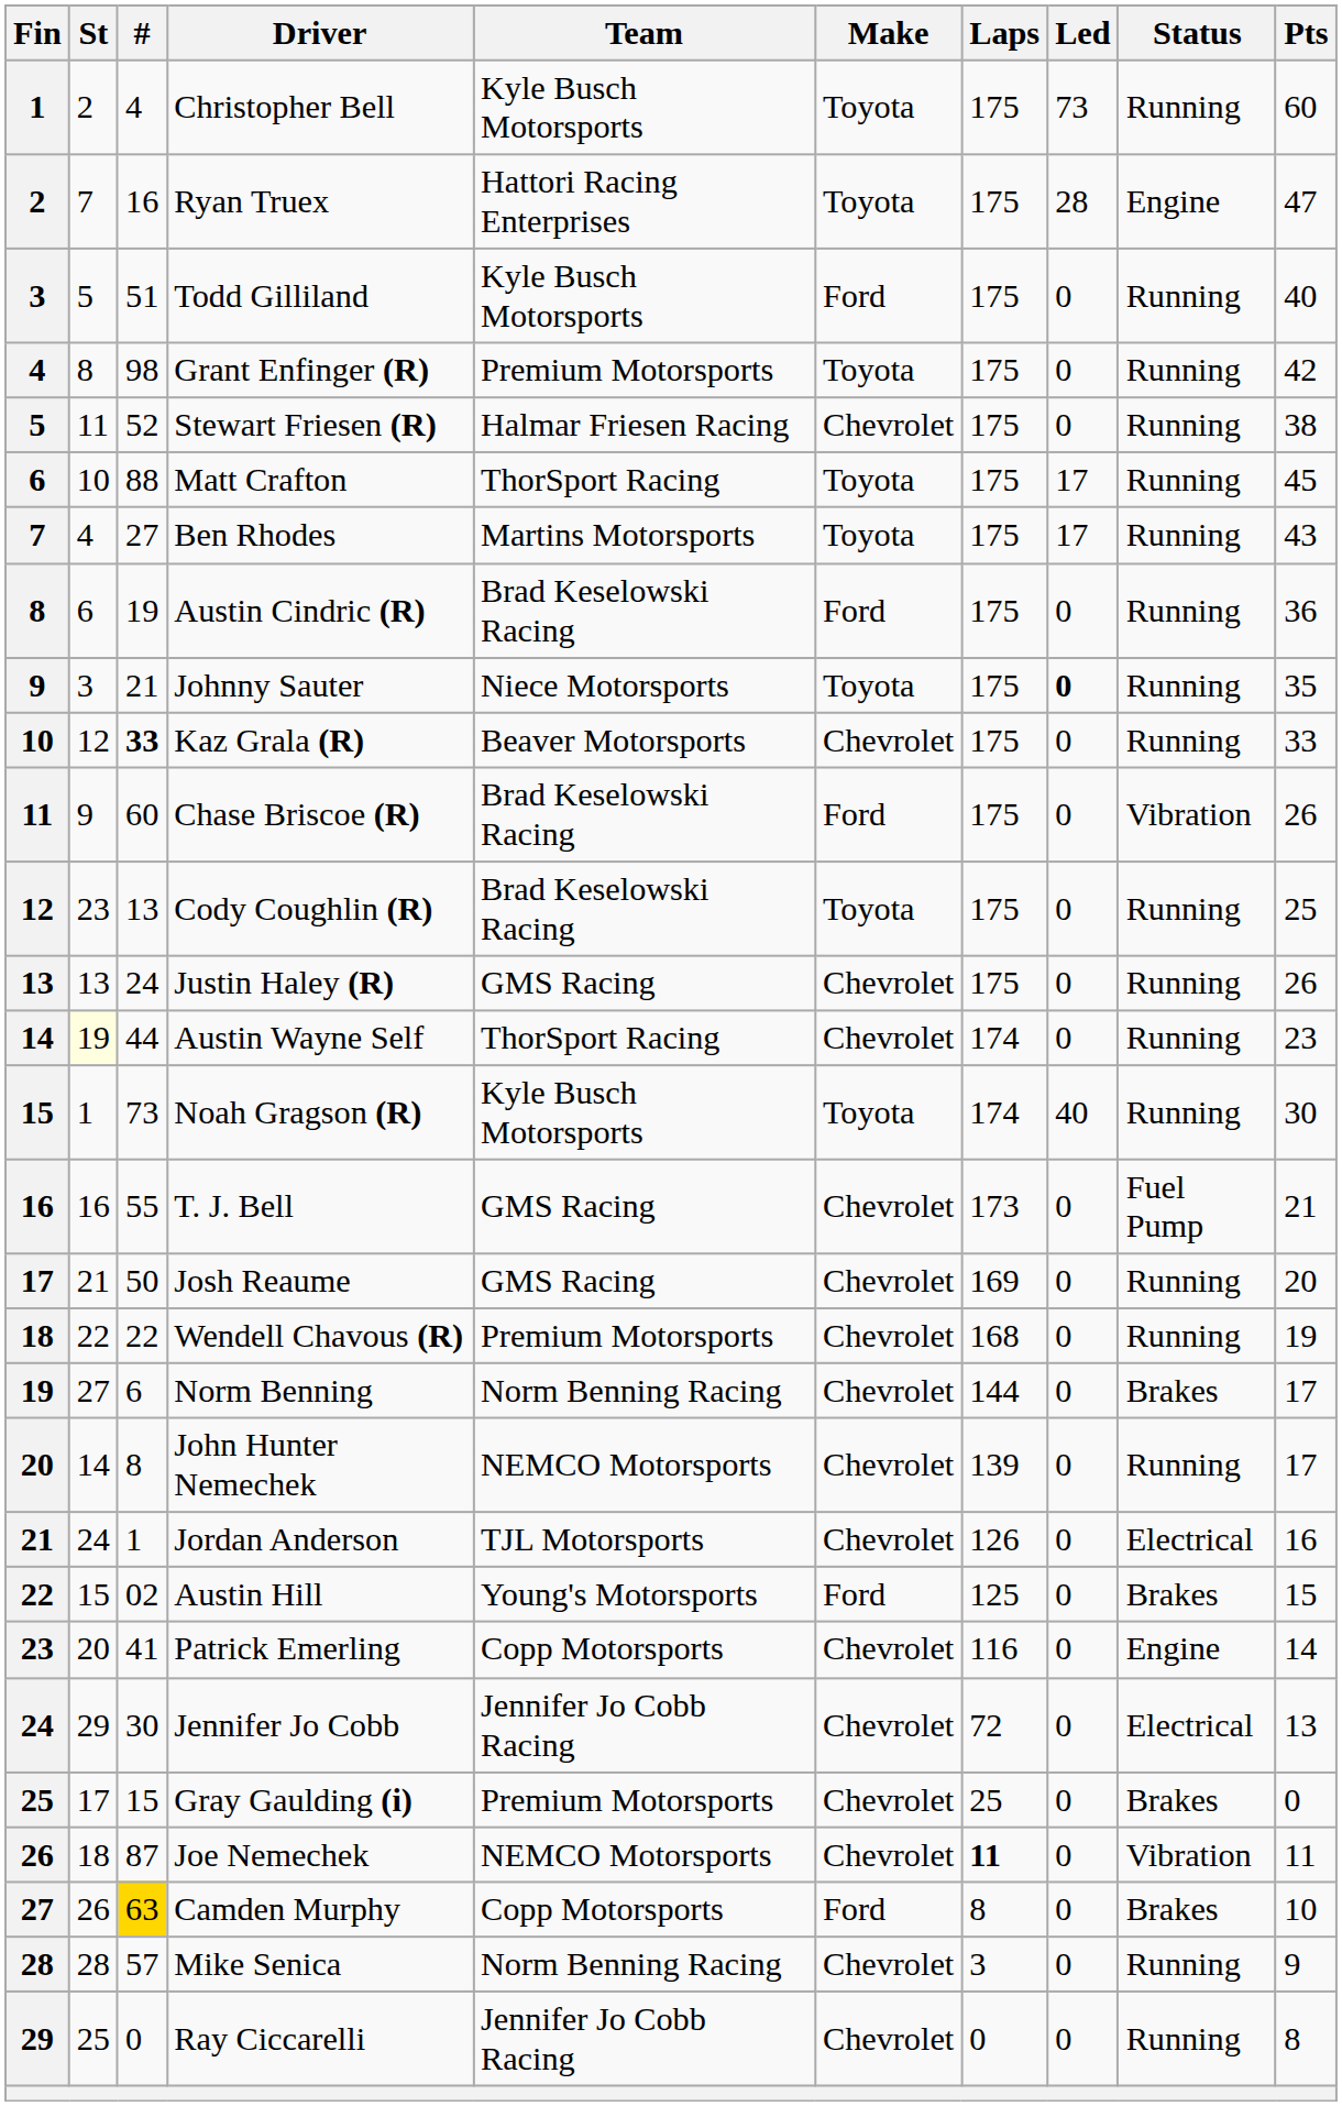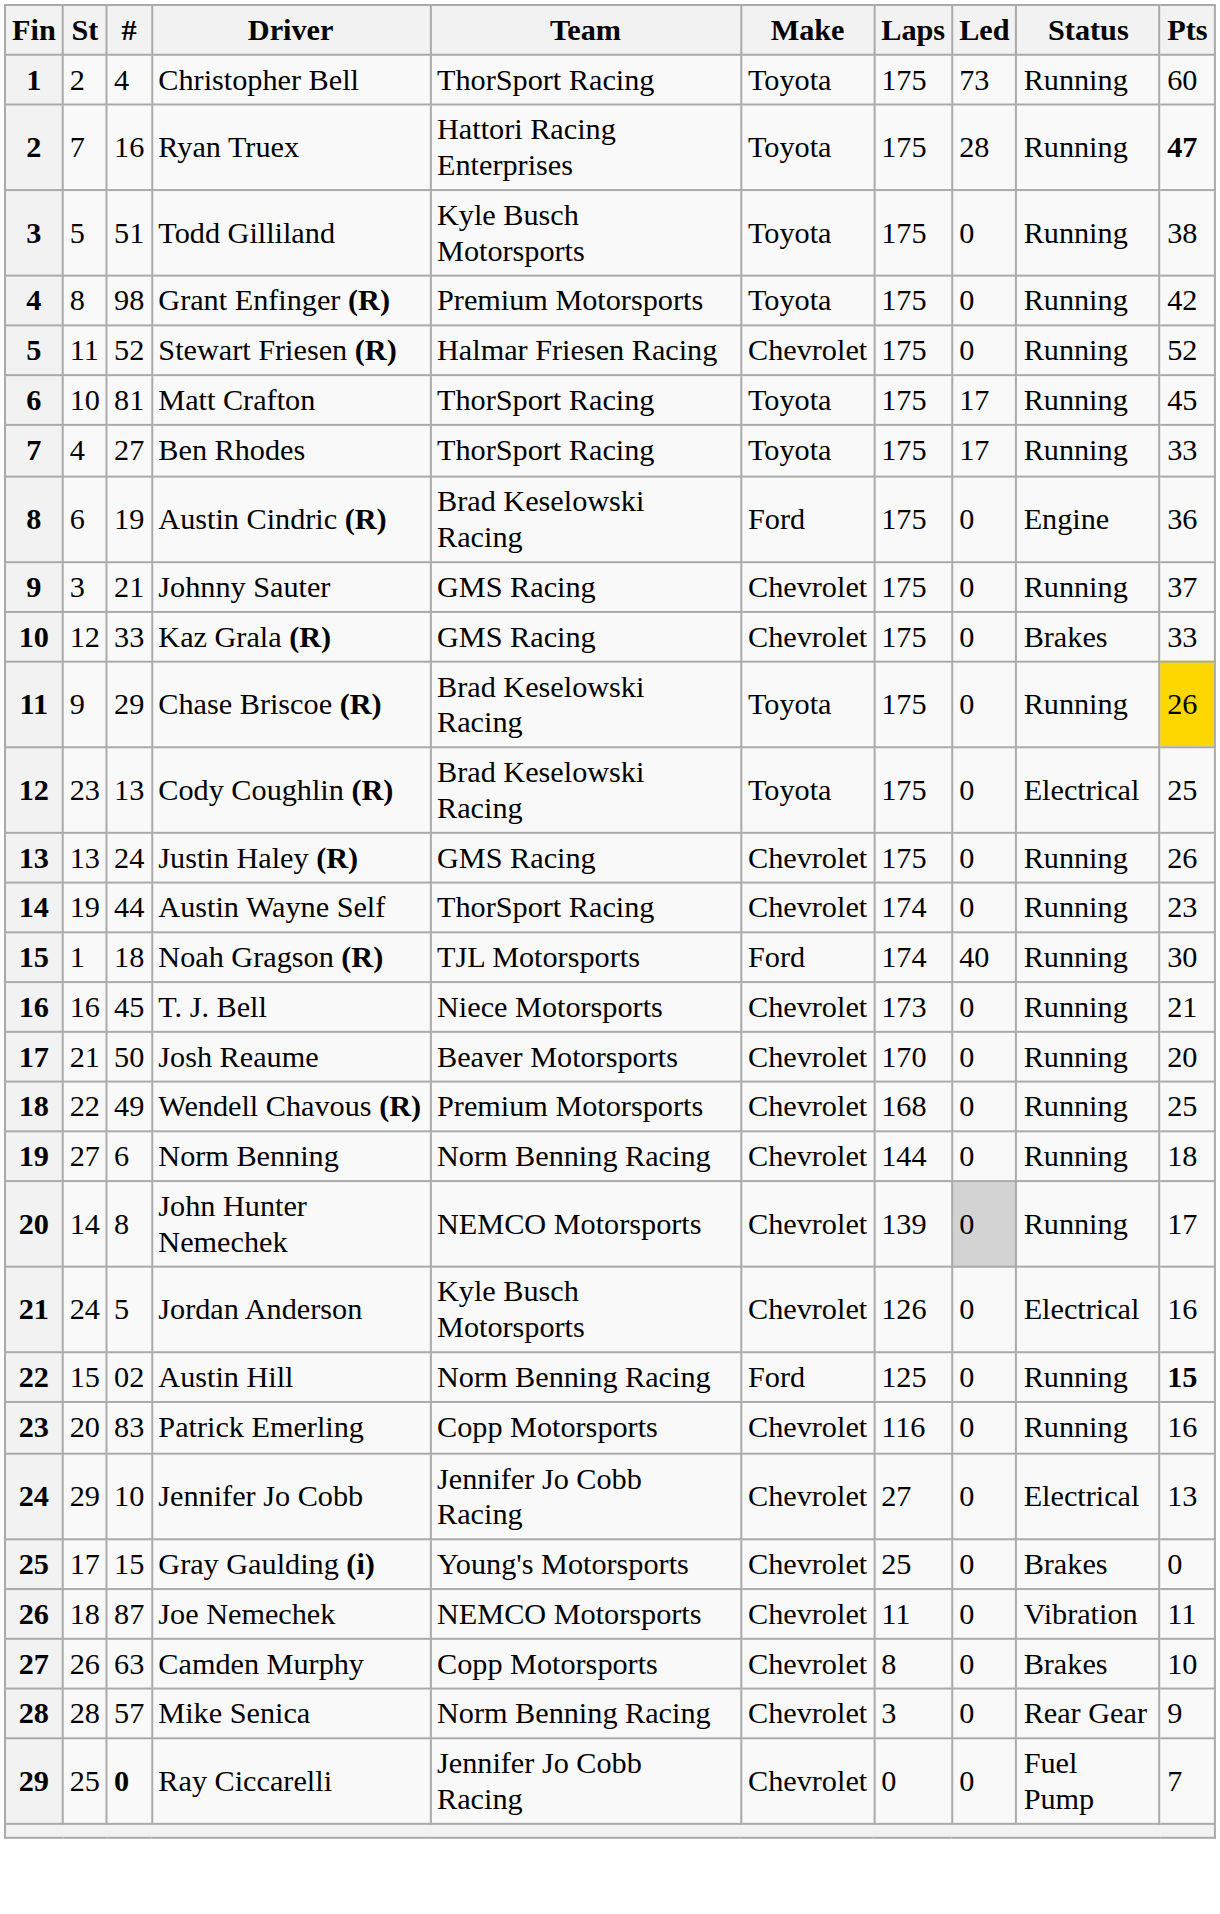Christopher Bell | Team: Kyle Busch Motorsports -> ThorSport Racing
Ryan Truex | Status: Engine -> Running
Ryan Truex | Pts: normal -> bold
Todd Gilliland | Make: Ford -> Toyota
Todd Gilliland | Pts: 40 -> 38
Stewart Friesen (R) | Pts: 38 -> 52
Matt Crafton | #: 88 -> 81
Ben Rhodes | Team: Martins Motorsports -> ThorSport Racing
Ben Rhodes | Pts: 43 -> 33
Austin Cindric (R) | Status: Running -> Engine
Johnny Sauter | Team: Niece Motorsports -> GMS Racing
Johnny Sauter | Make: Toyota -> Chevrolet
Johnny Sauter | Led: bold -> normal
Johnny Sauter | Pts: 35 -> 37
Kaz Grala (R) | #: bold -> normal
Kaz Grala (R) | Team: Beaver Motorsports -> GMS Racing
Kaz Grala (R) | Status: Running -> Brakes
Chase Briscoe (R) | #: 60 -> 29
Chase Briscoe (R) | Make: Ford -> Toyota
Chase Briscoe (R) | Status: Vibration -> Running
Chase Briscoe (R) | Pts: no background -> gold background
Cody Coughlin (R) | Status: Running -> Electrical
Austin Wayne Self | St: lightyellow background -> no background
Noah Gragson (R) | #: 73 -> 18
Noah Gragson (R) | Team: Kyle Busch Motorsports -> TJL Motorsports
Noah Gragson (R) | Make: Toyota -> Ford
T. J. Bell | #: 55 -> 45
T. J. Bell | Team: GMS Racing -> Niece Motorsports
T. J. Bell | Status: Fuel Pump -> Running
Josh Reaume | Team: GMS Racing -> Beaver Motorsports
Josh Reaume | Laps: 169 -> 170
Wendell Chavous (R) | #: 22 -> 49
Wendell Chavous (R) | Pts: 19 -> 25
Norm Benning | Status: Brakes -> Running
Norm Benning | Pts: 17 -> 18
John Hunter Nemechek | Led: no background -> lightgrey background
Jordan Anderson | #: 1 -> 5
Jordan Anderson | Team: TJL Motorsports -> Kyle Busch Motorsports
Austin Hill | Team: Young's Motorsports -> Norm Benning Racing
Austin Hill | Status: Brakes -> Running
Austin Hill | Pts: normal -> bold
Patrick Emerling | #: 41 -> 83
Patrick Emerling | Status: Engine -> Running
Patrick Emerling | Pts: 14 -> 16
Jennifer Jo Cobb | #: 30 -> 10
Jennifer Jo Cobb | Laps: 72 -> 27
Gray Gaulding (i) | Team: Premium Motorsports -> Young's Motorsports
Joe Nemechek | Laps: bold -> normal
Camden Murphy | #: gold background -> no background
Camden Murphy | Make: Ford -> Chevrolet
Mike Senica | Status: Running -> Rear Gear
Ray Ciccarelli | #: normal -> bold
Ray Ciccarelli | Status: Running -> Fuel Pump
Ray Ciccarelli | Pts: 8 -> 7
